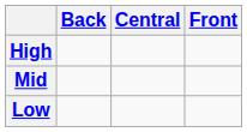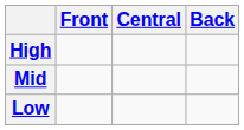columns swapped: Front <-> Back
